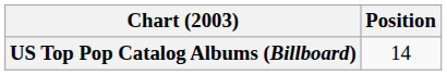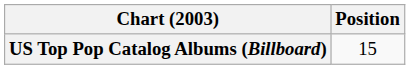US Top Pop Catalog Albums (Billboard) | Position: 14 -> 15
